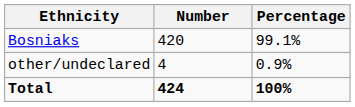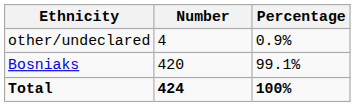rows swapped: Bosniaks <-> other/undeclared
